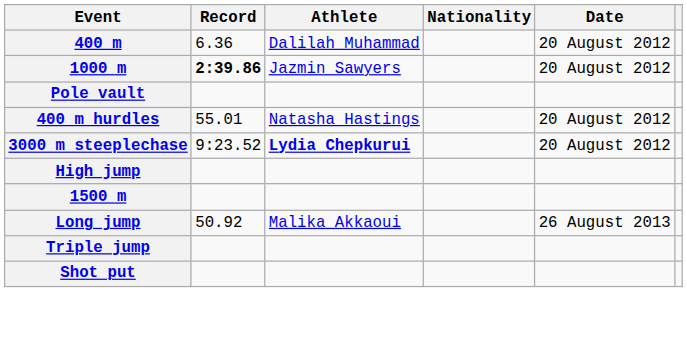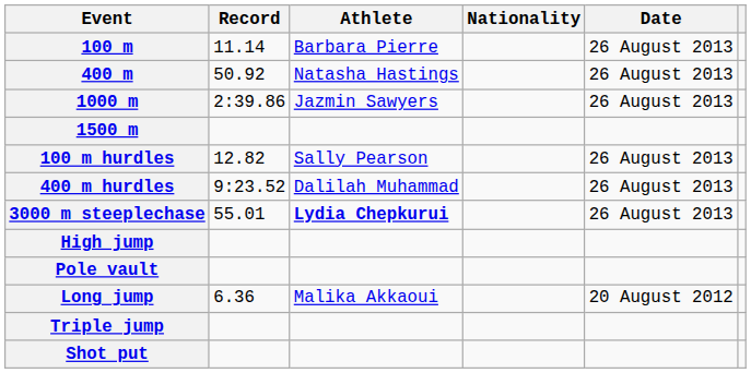+ row: 100 m | 11.14 | Barbara Pierre | 26 August 2013
400 m | Record: 6.36 -> 50.92
400 m | Athlete: Dalilah Muhammad -> Natasha Hastings
400 m | Date: 20 August 2012 -> 26 August 2013
1000 m | Record: bold -> normal
1000 m | Date: 20 August 2012 -> 26 August 2013
rows swapped: 1500 m <-> Pole vault
+ row: 100 m hurdles | 12.82 | Sally Pearson | 26 August 2013
400 m hurdles | Record: 55.01 -> 9:23.52
400 m hurdles | Athlete: Natasha Hastings -> Dalilah Muhammad
400 m hurdles | Date: 20 August 2012 -> 26 August 2013
3000 m steeplechase | Record: 9:23.52 -> 55.01
3000 m steeplechase | Date: 20 August 2012 -> 26 August 2013
Long jump | Record: 50.92 -> 6.36
Long jump | Date: 26 August 2013 -> 20 August 2012
